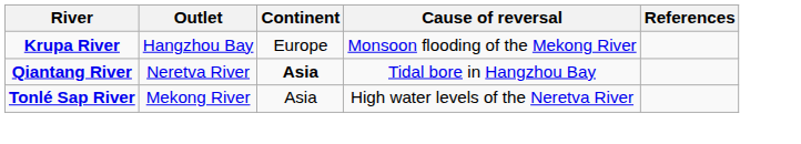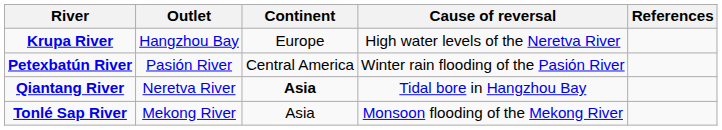Krupa River | Cause of reversal: Monsoon flooding of the Mekong River -> High water levels of the Neretva River
+ row: Petexbatún River | Pasión River | Central America | Winter rain flooding of the Pasión River
Tonlé Sap River | Cause of reversal: High water levels of the Neretva River -> Monsoon flooding of the Mekong River
